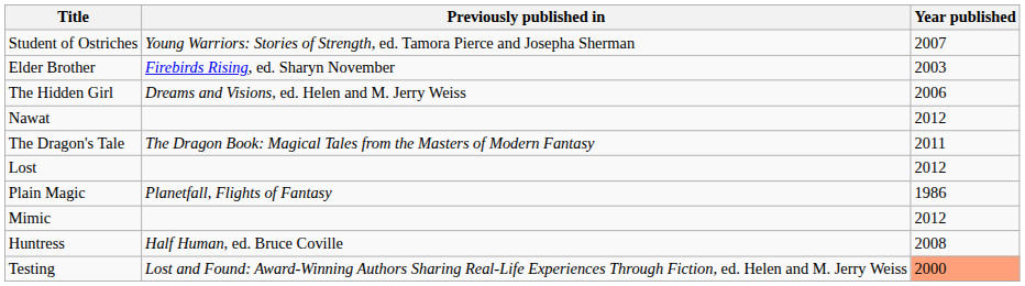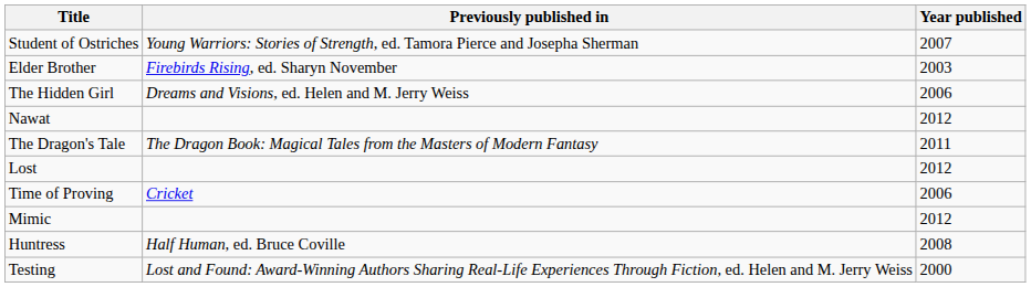+ row: Time of Proving | Cricket | 2006
- row: Plain Magic | Planetfall, Flights of Fantasy | 1986
Testing | Year published: lightsalmon background -> no background
